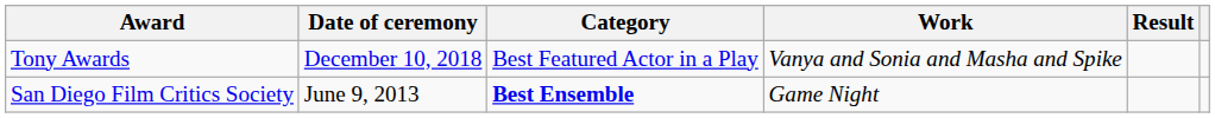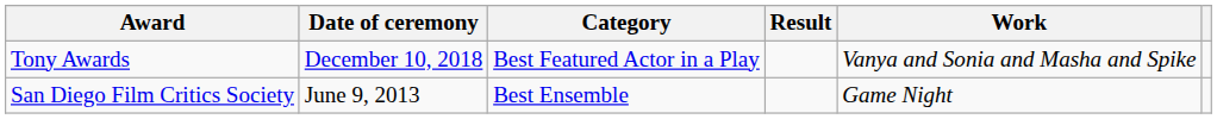columns swapped: Work <-> Result
San Diego Film Critics Society | Category: bold -> normal
